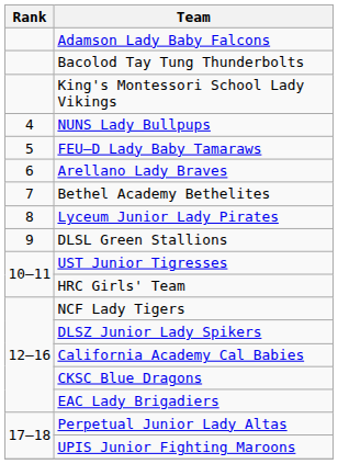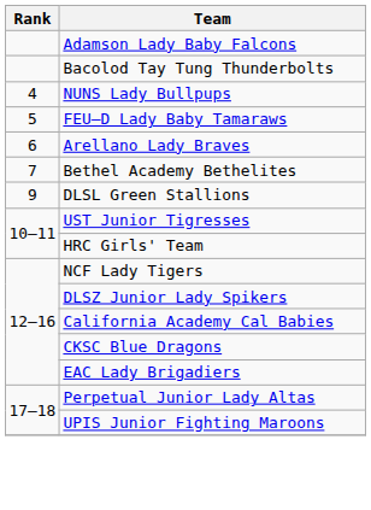- row: King's Montessori School Lady Vikings
- row: 8 | Lyceum Junior Lady Pirates
